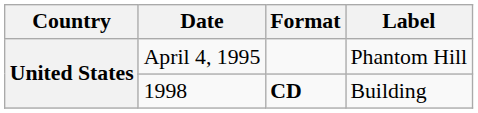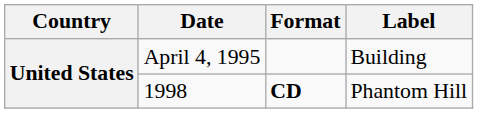April 4, 1995 | Label: Phantom Hill -> Building
1998 | Label: Building -> Phantom Hill
